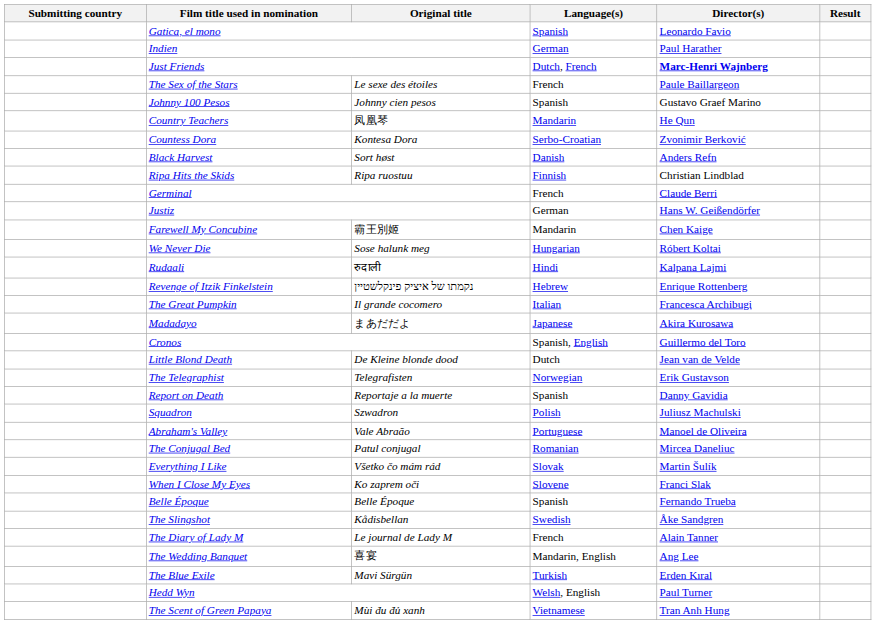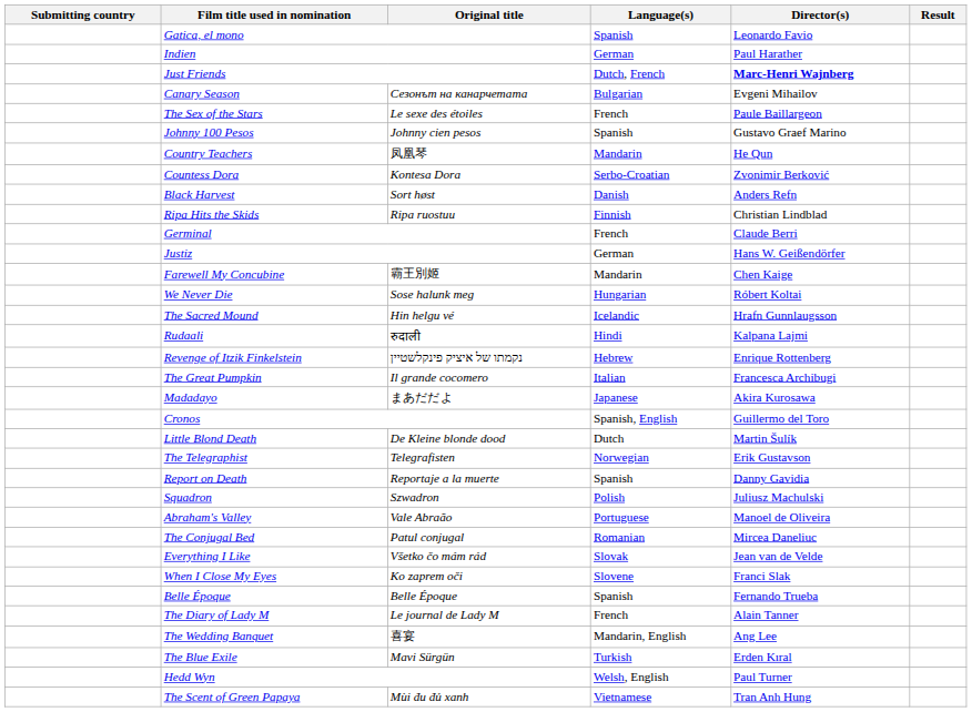+ row: Canary Season | Сезонът на канарчетата | Bulgarian | Evgeni Mihailov
+ row: The Sacred Mound | Hin helgu vé | Icelandic | Hrafn Gunnlaugsson
Little Blond Death | Director(s): Jean van de Velde -> Martin Šulík
Everything I Like | Director(s): Martin Šulík -> Jean van de Velde
- row: The Slingshot | Kådisbellan | Swedish | Åke Sandgren
